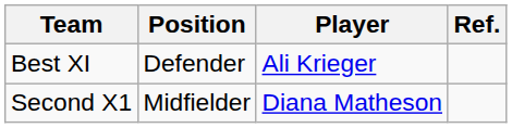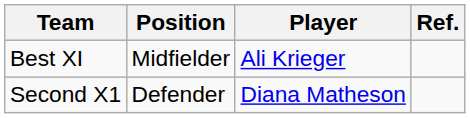Best XI | Position: Defender -> Midfielder
Second X1 | Position: Midfielder -> Defender
